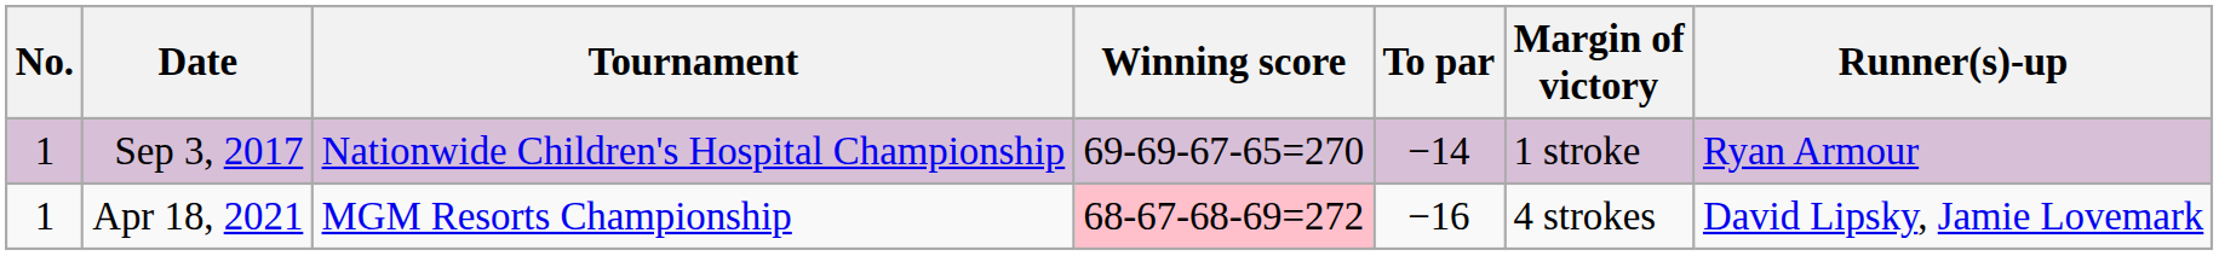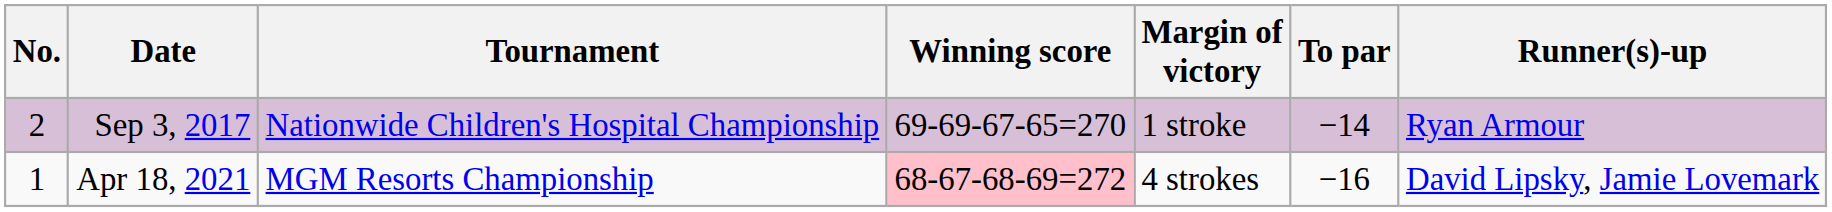columns swapped: To par <-> Margin of victory
Sep 3, 2017 | No.: 1 -> 2
